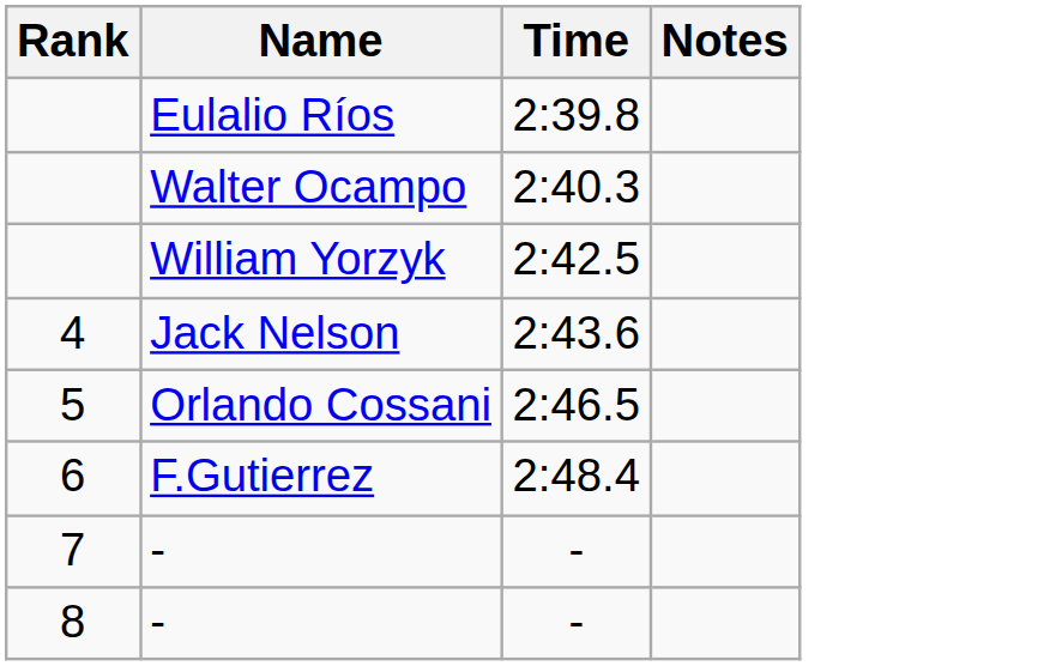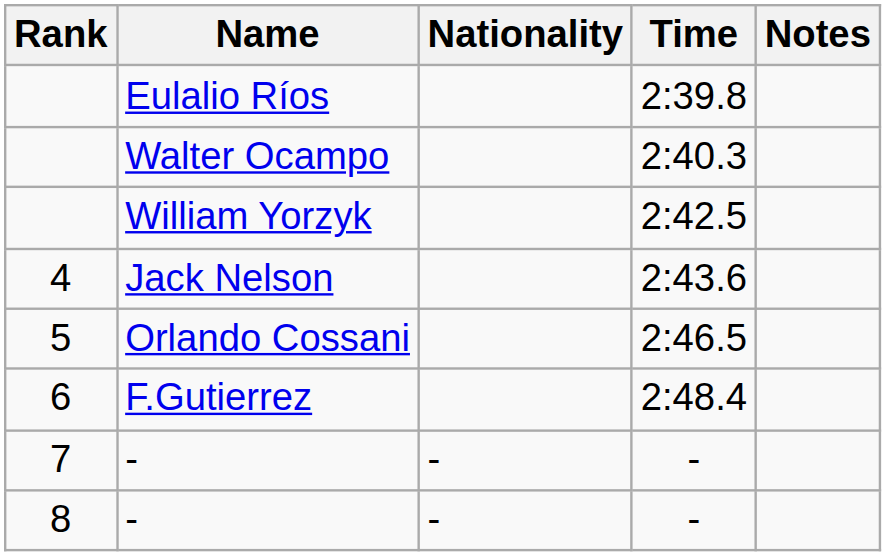+ column: Nationality | - | -
